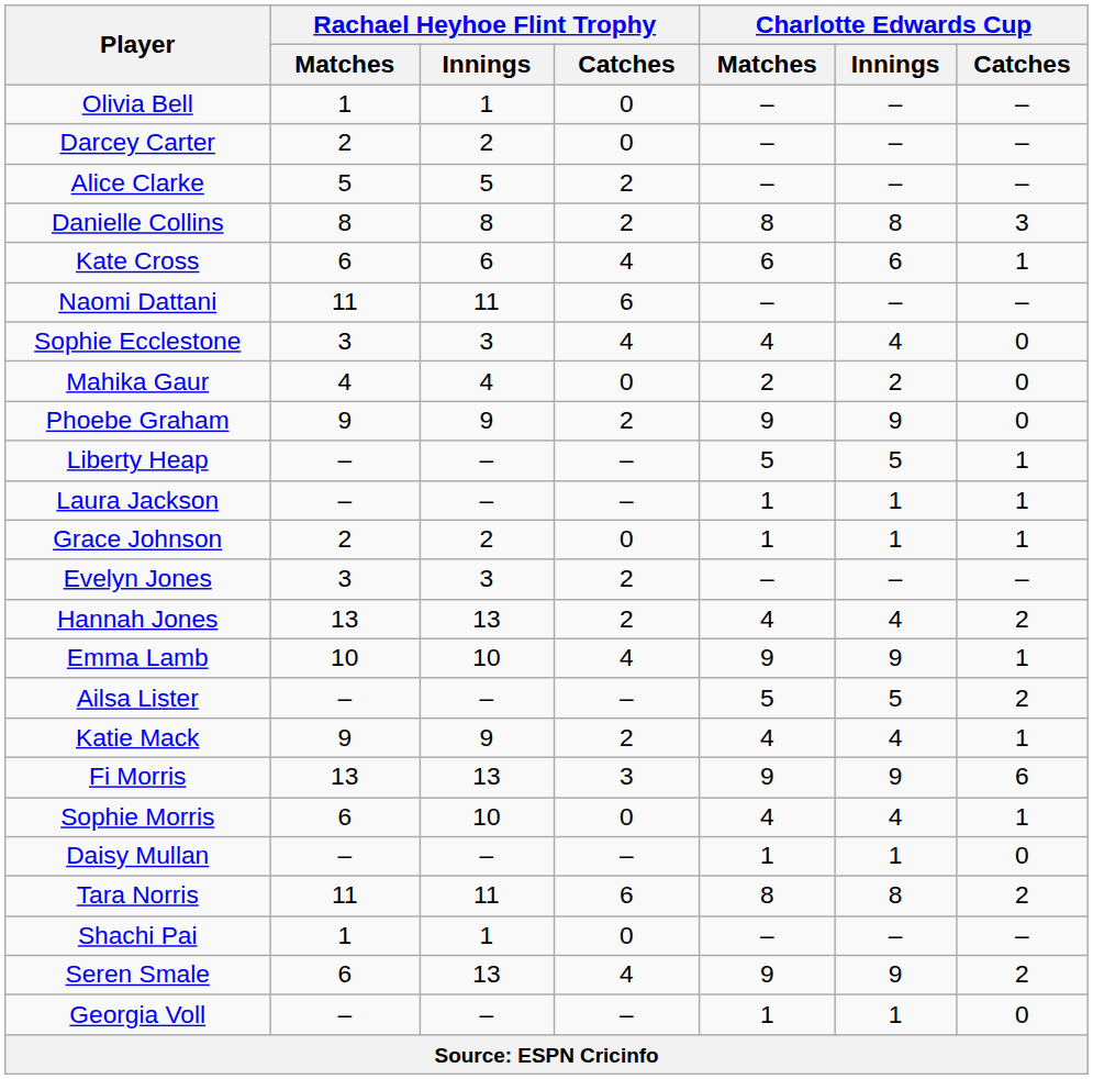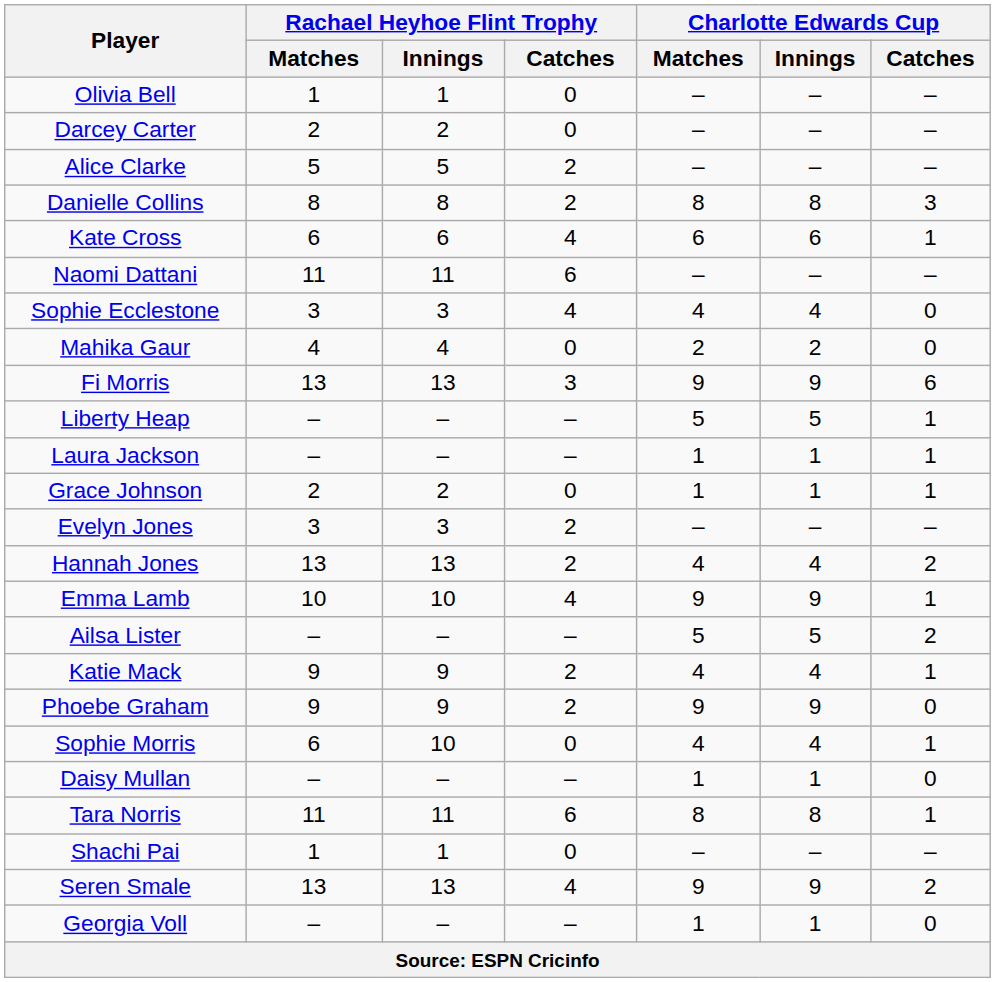rows swapped: Phoebe Graham <-> Fi Morris
Tara Norris | Charlotte Edwards Cup / Catches: 2 -> 1
Seren Smale | Rachael Heyhoe Flint Trophy / Matches: 6 -> 13
